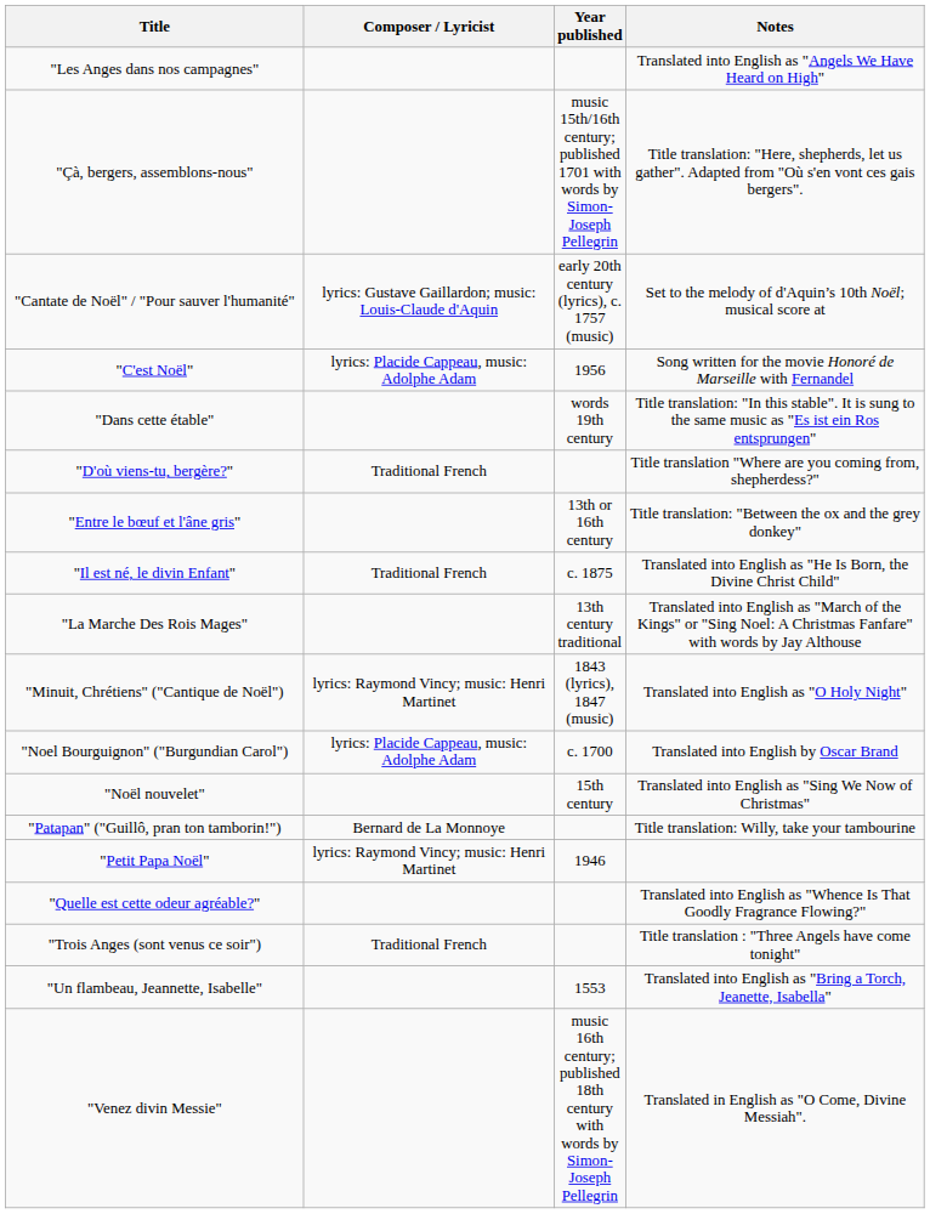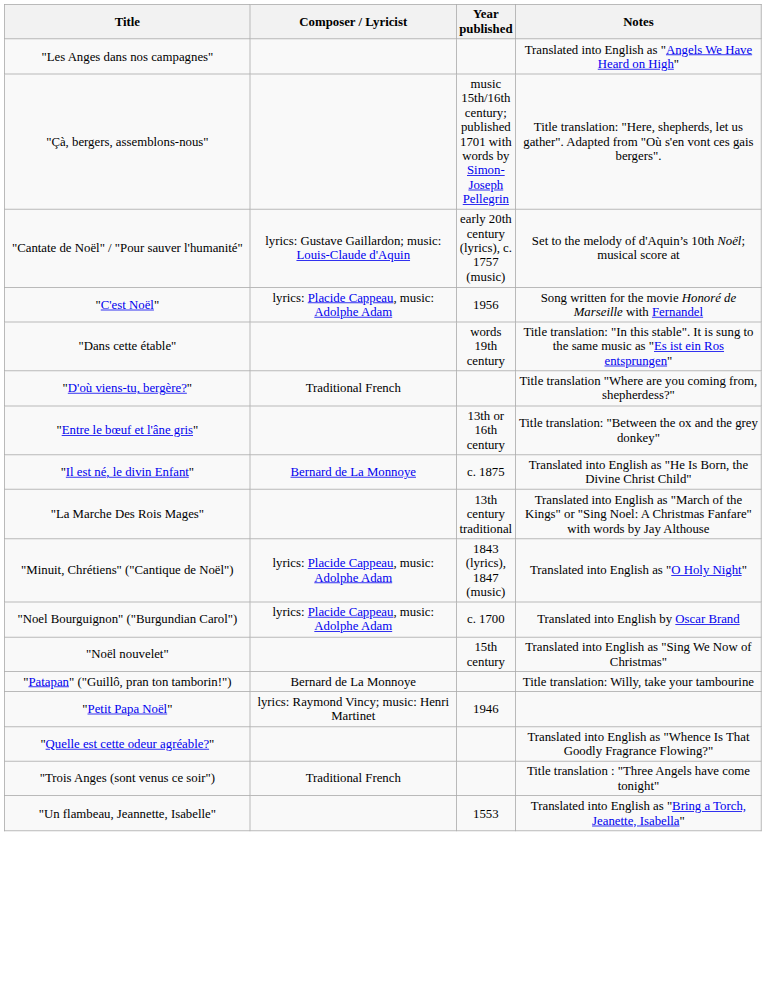"Il est né, le divin Enfant" | Composer / Lyricist: Traditional French -> Bernard de La Monnoye
"Minuit, Chrétiens" ("Cantique de Noël") | Composer / Lyricist: lyrics: Raymond Vincy; music: Henri Martinet -> lyrics: Placide Cappeau, music: Adolphe Adam
- row: "Venez divin Messie" | music 16th century; published 18th century with words by Simon-Joseph Pellegrin | Translated in English as "O Come, Divine Messiah".
